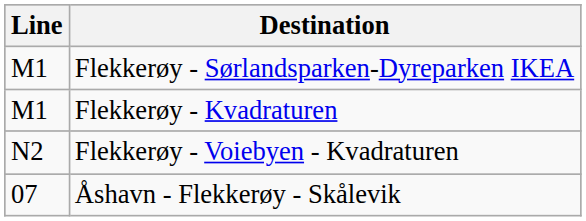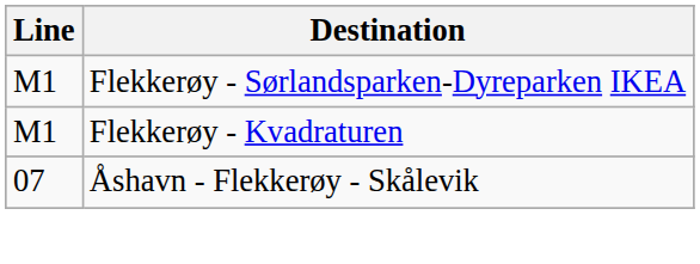- row: N2 | Flekkerøy - Voiebyen - Kvadraturen
